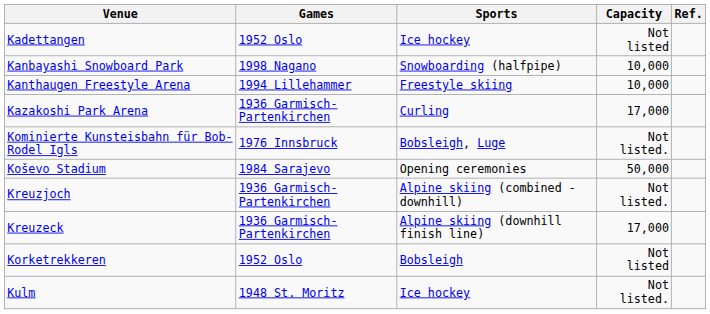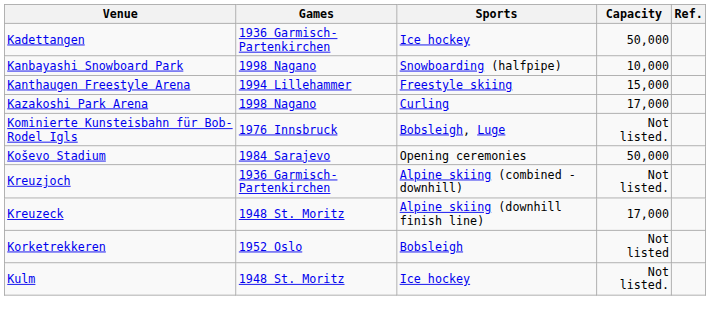Kadettangen | Games: 1952 Oslo -> 1936 Garmisch-Partenkirchen
Kadettangen | Capacity: Not listed -> 50,000
Kanthaugen Freestyle Arena | Capacity: 10,000 -> 15,000
Kazakoshi Park Arena | Games: 1936 Garmisch-Partenkirchen -> 1998 Nagano
Kreuzeck | Games: 1936 Garmisch-Partenkirchen -> 1948 St. Moritz
